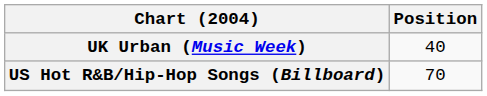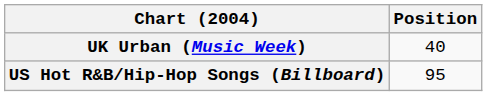US Hot R&B/Hip-Hop Songs (Billboard) | Position: 70 -> 95
